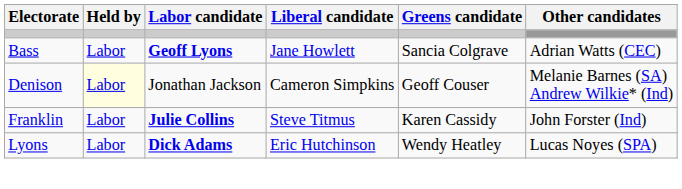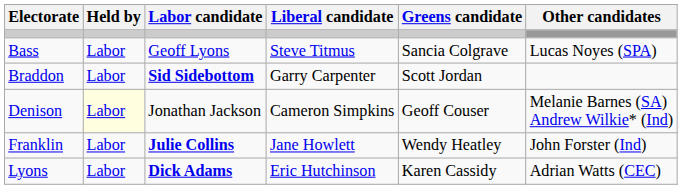Bass | Labor candidate: bold -> normal
Bass | Liberal candidate: Jane Howlett -> Steve Titmus
Bass | Other candidates: Adrian Watts (CEC) -> Lucas Noyes (SPA)
+ row: Braddon | Labor | Sid Sidebottom | Garry Carpenter | Scott Jordan
Franklin | Liberal candidate: Steve Titmus -> Jane Howlett
Franklin | Greens candidate: Karen Cassidy -> Wendy Heatley
Lyons | Greens candidate: Wendy Heatley -> Karen Cassidy
Lyons | Other candidates: Lucas Noyes (SPA) -> Adrian Watts (CEC)
